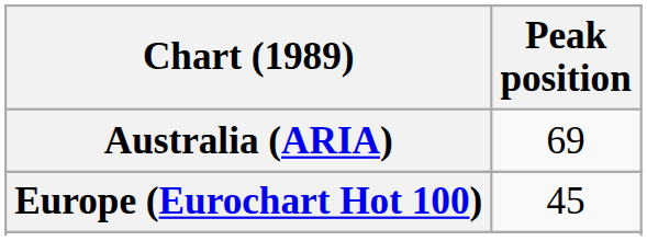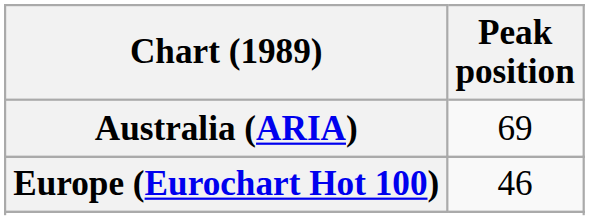Europe (Eurochart Hot 100) | Peak position: 45 -> 46
